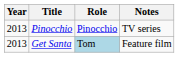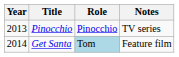Get Santa | Year: 2013 -> 2014
